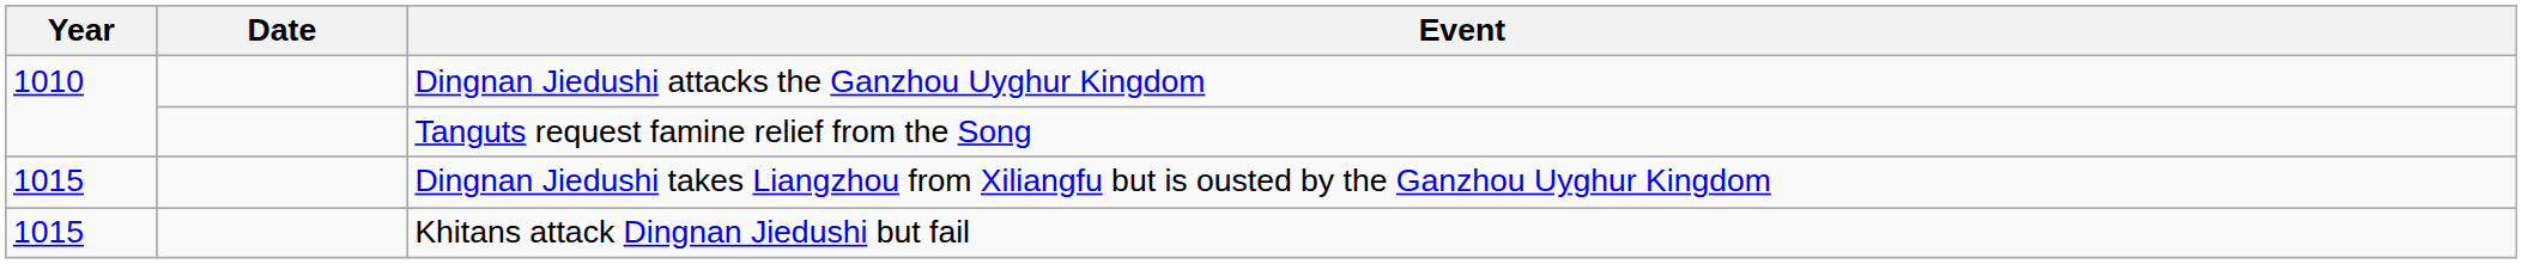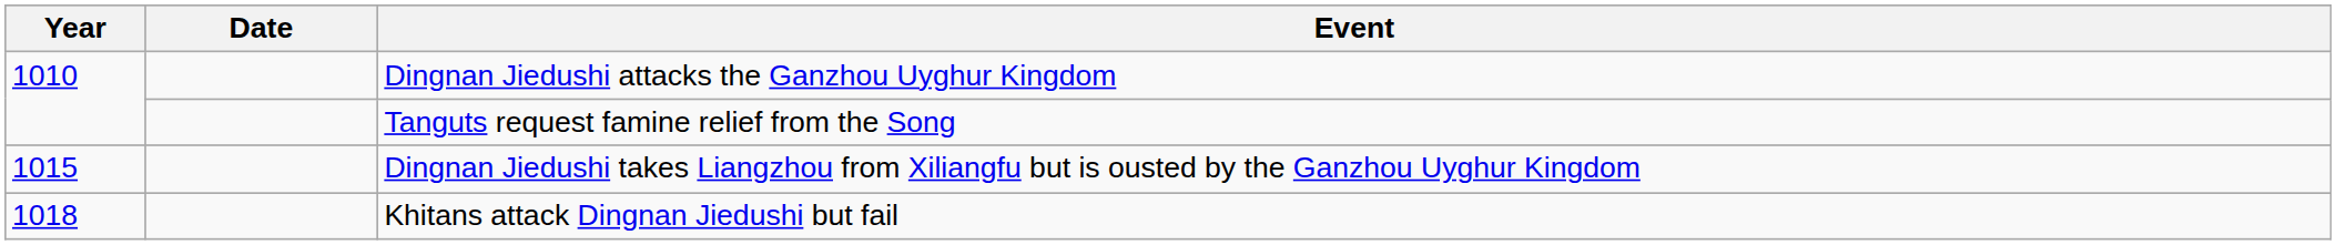Khitans attack Dingnan Jiedushi but fail | Year: 1015 -> 1018
